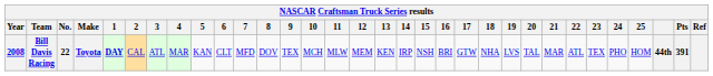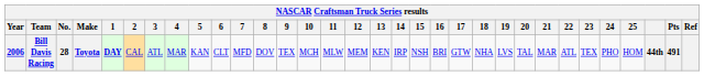Bill Davis Racing | Year: 2008 -> 2006
Bill Davis Racing | No.: 22 -> 28
Bill Davis Racing | Pts: 391 -> 491
